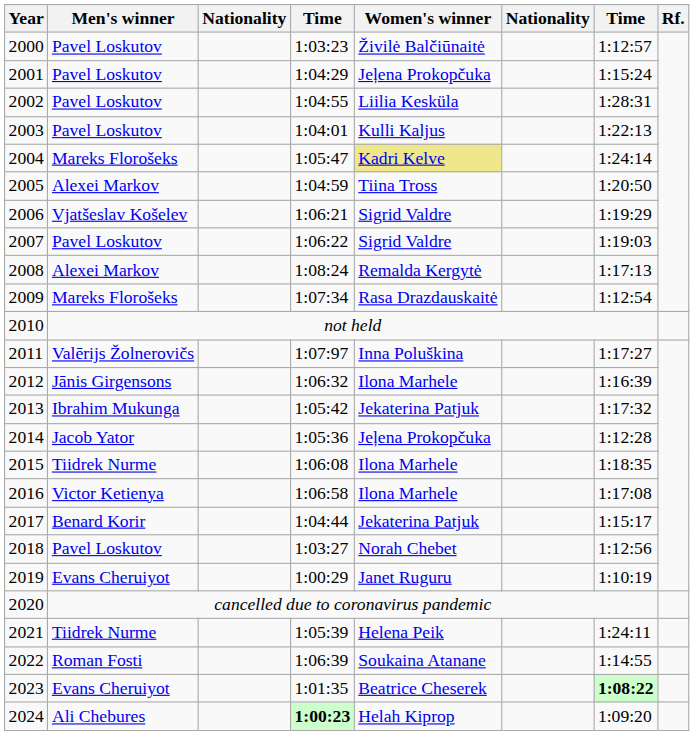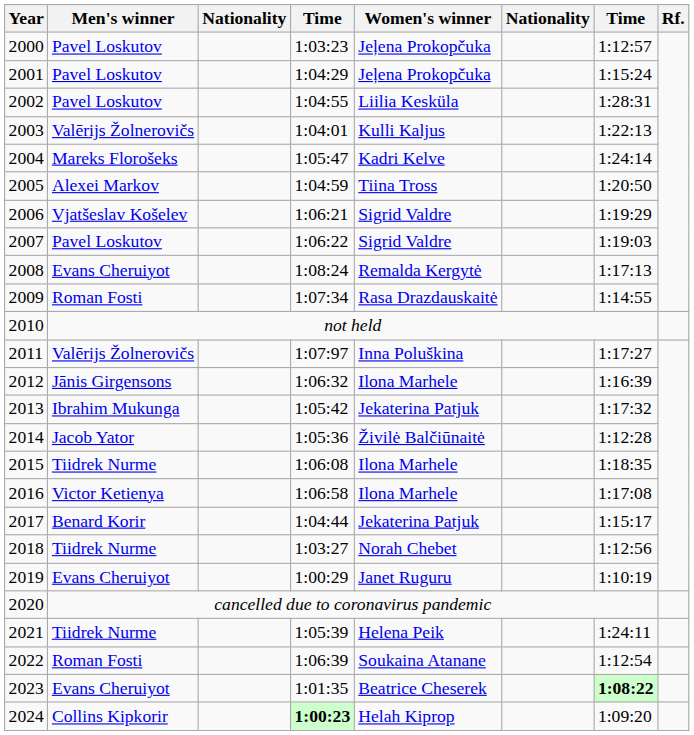2000 | Women's winner: Živilė Balčiūnaitė -> Jeļena Prokopčuka
2003 | Men's winner: Pavel Loskutov -> Valērijs Žolnerovičs
2004 | Women's winner: khaki background -> no background
2008 | Men's winner: Alexei Markov -> Evans Cheruiyot
2009 | Men's winner: Mareks Florošeks -> Roman Fosti
2009 | column 7: 1:12:54 -> 1:14:55
2014 | Women's winner: Jeļena Prokopčuka -> Živilė Balčiūnaitė
2018 | Men's winner: Pavel Loskutov -> Tiidrek Nurme
2022 | column 7: 1:14:55 -> 1:12:54
2024 | Men's winner: Ali Chebures -> Collins Kipkorir
